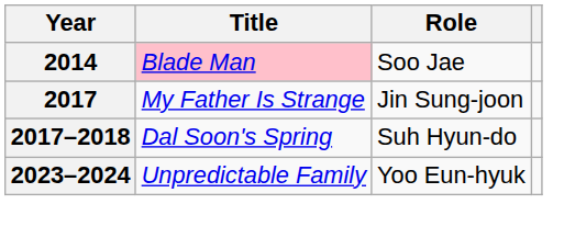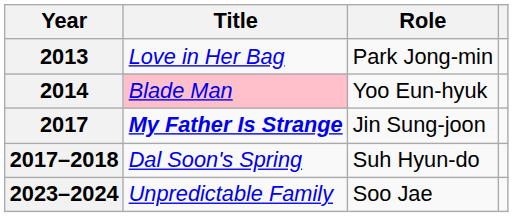+ row: 2013 | Love in Her Bag | Park Jong-min
2014 | Role: Soo Jae -> Yoo Eun-hyuk
2017 | Title: normal -> bold
2023–2024 | Role: Yoo Eun-hyuk -> Soo Jae
